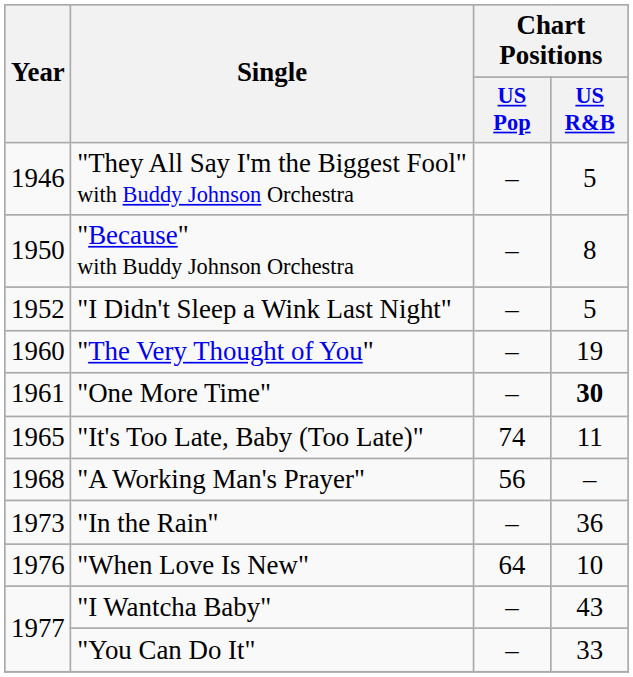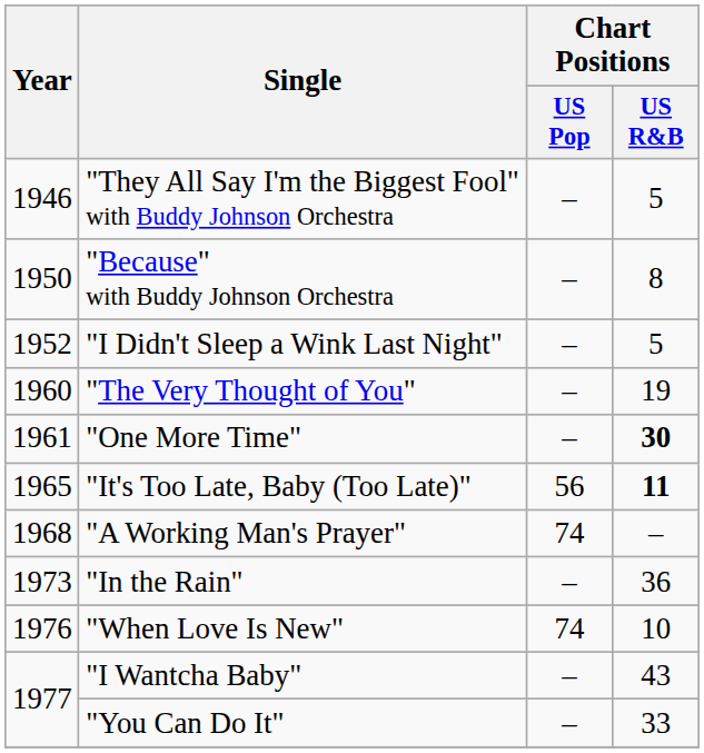"It's Too Late, Baby (Too Late)" | Chart Positions / US Pop: 74 -> 56
"It's Too Late, Baby (Too Late)" | Chart Positions / US R&B: normal -> bold
"A Working Man's Prayer" | Chart Positions / US Pop: 56 -> 74
"When Love Is New" | Chart Positions / US Pop: 64 -> 74
